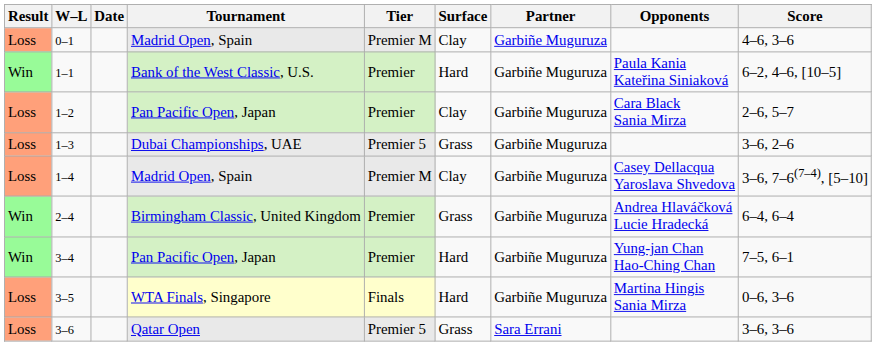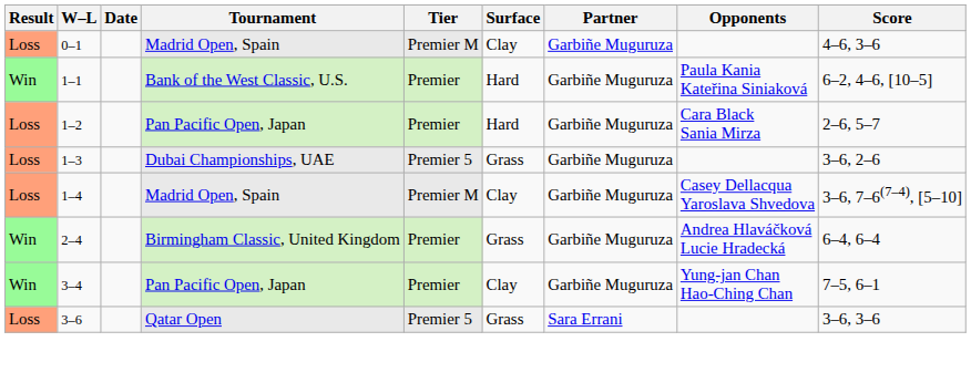1–2 | Surface: Clay -> Hard
3–4 | Surface: Hard -> Clay
- row: Loss | 3–5 | WTA Finals, Singapore | Finals | Hard | Garbiñe Muguruza | Martina Hingis Sania Mirza | 0–6, 3–6
